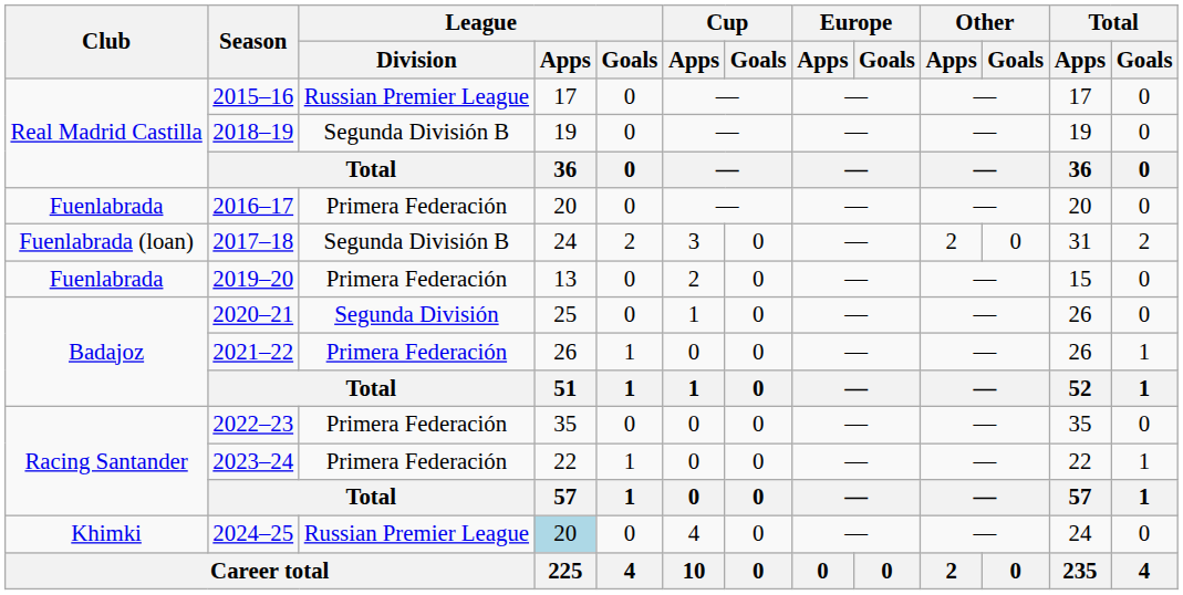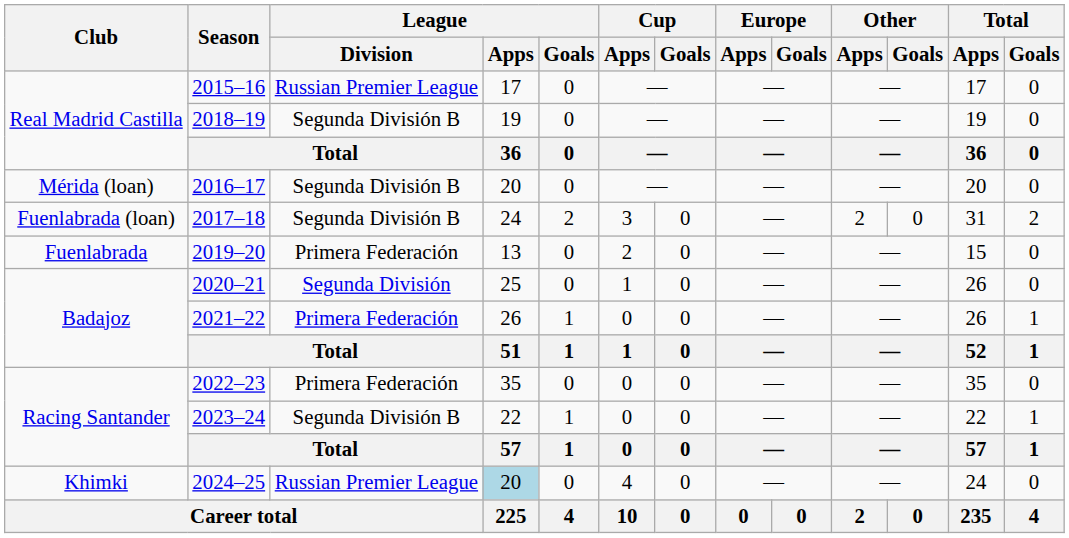2016–17 | Club: Fuenlabrada -> Mérida (loan)
2016–17 | League / Division: Primera Federación -> Segunda División B
2023–24 | League / Division: Primera Federación -> Segunda División B
